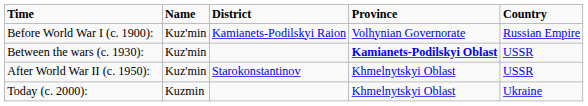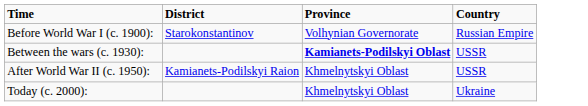- column: Name | Kuz'min | Kuz'min | Kuz'min | Kuzmin
Before World War I (c. 1900): | District: Kamianets-Podilskyi Raion -> Starokonstantinov
After World War II (c. 1950): | District: Starokonstantinov -> Kamianets-Podilskyi Raion
